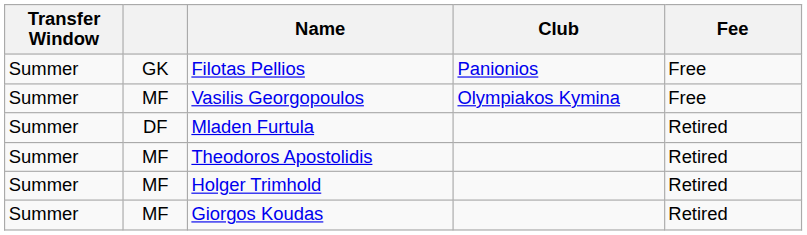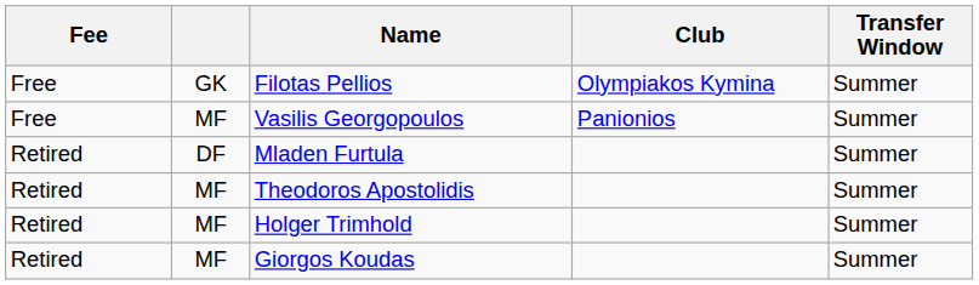columns swapped: Transfer Window <-> Fee
Filotas Pellios | Club: Panionios -> Olympiakos Kymina
Vasilis Georgopoulos | Club: Olympiakos Kymina -> Panionios
